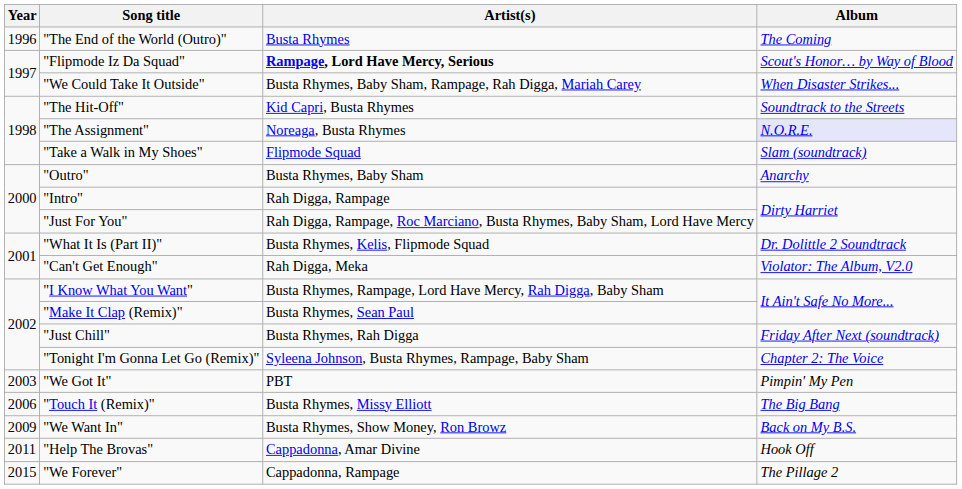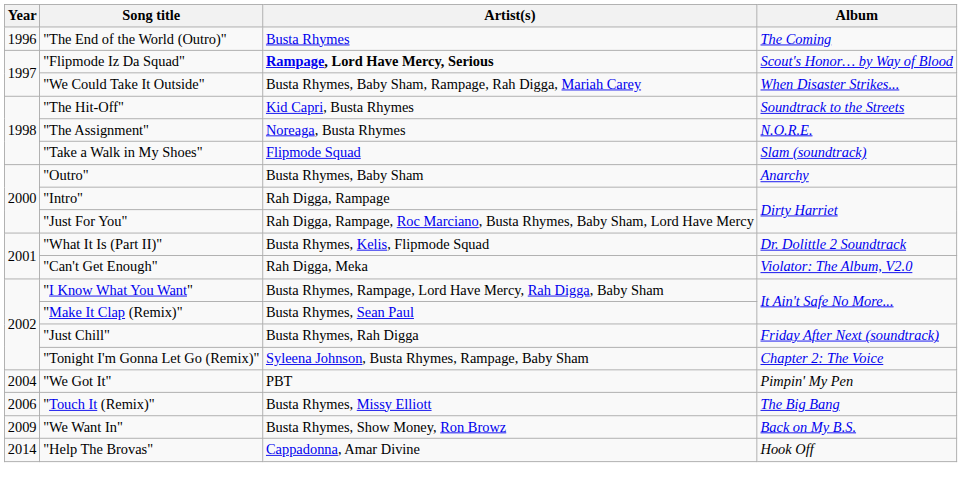"The Assignment" | Album: lavender background -> no background
"We Got It" | Year: 2003 -> 2004
"Help The Brovas" | Year: 2011 -> 2014
- row: 2015 | "We Forever" | Cappadonna, Rampage | The Pillage 2
